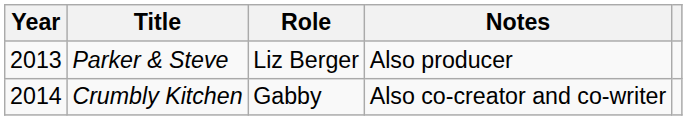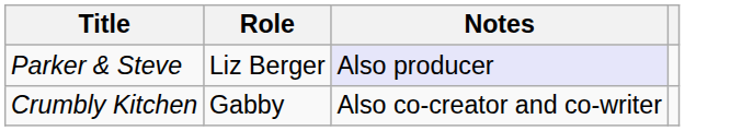- column: Year | 2013 | 2014
Parker & Steve | Notes: no background -> lavender background
